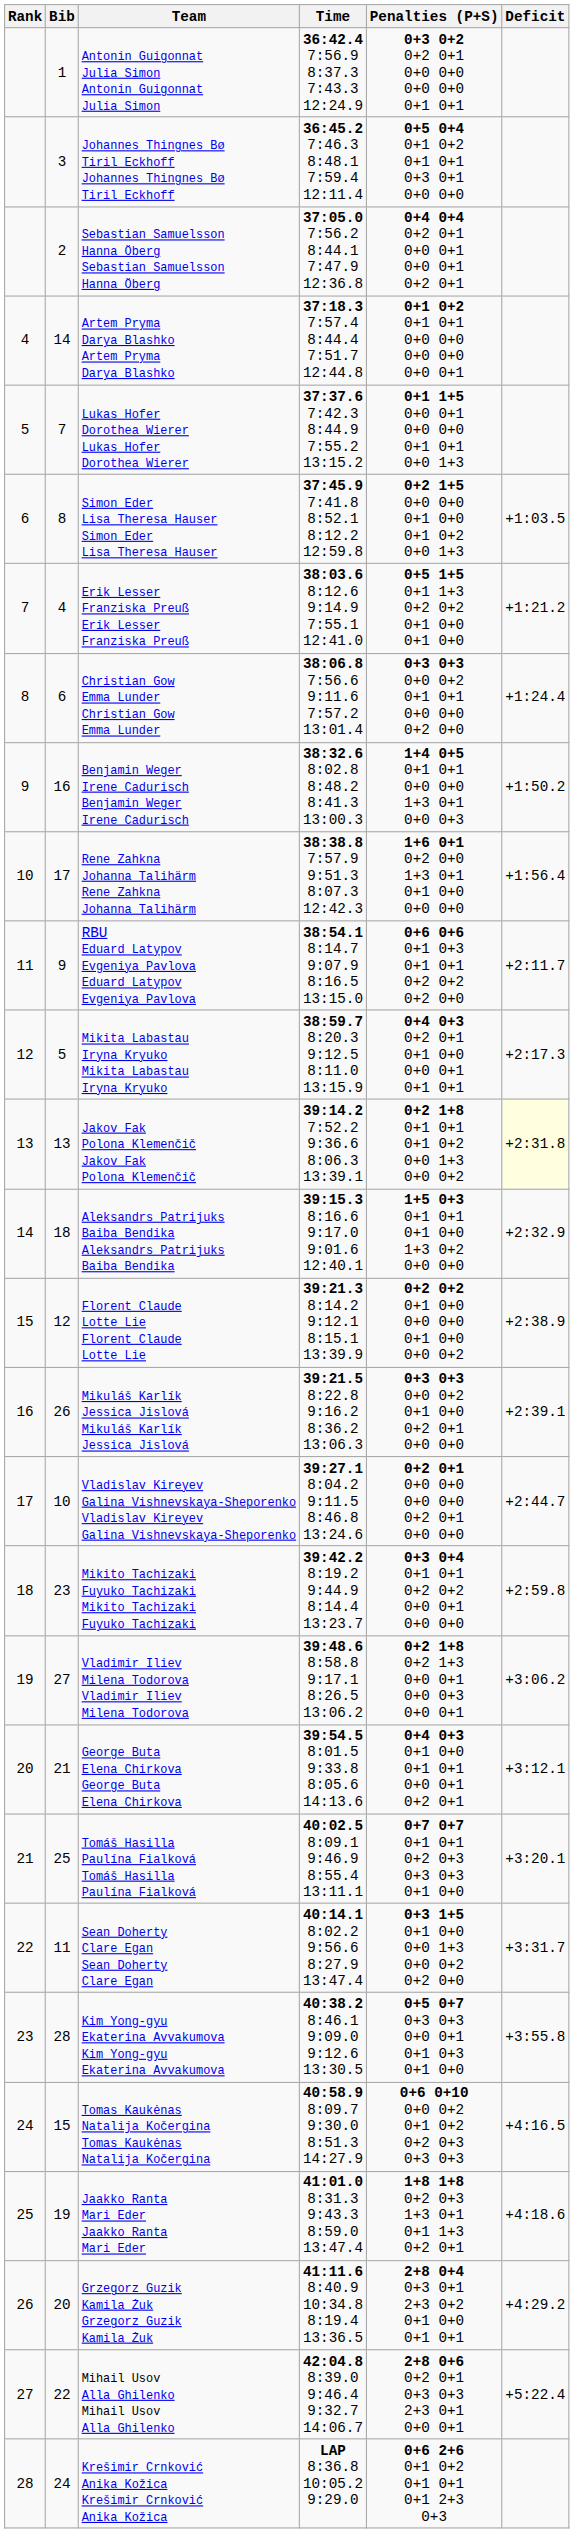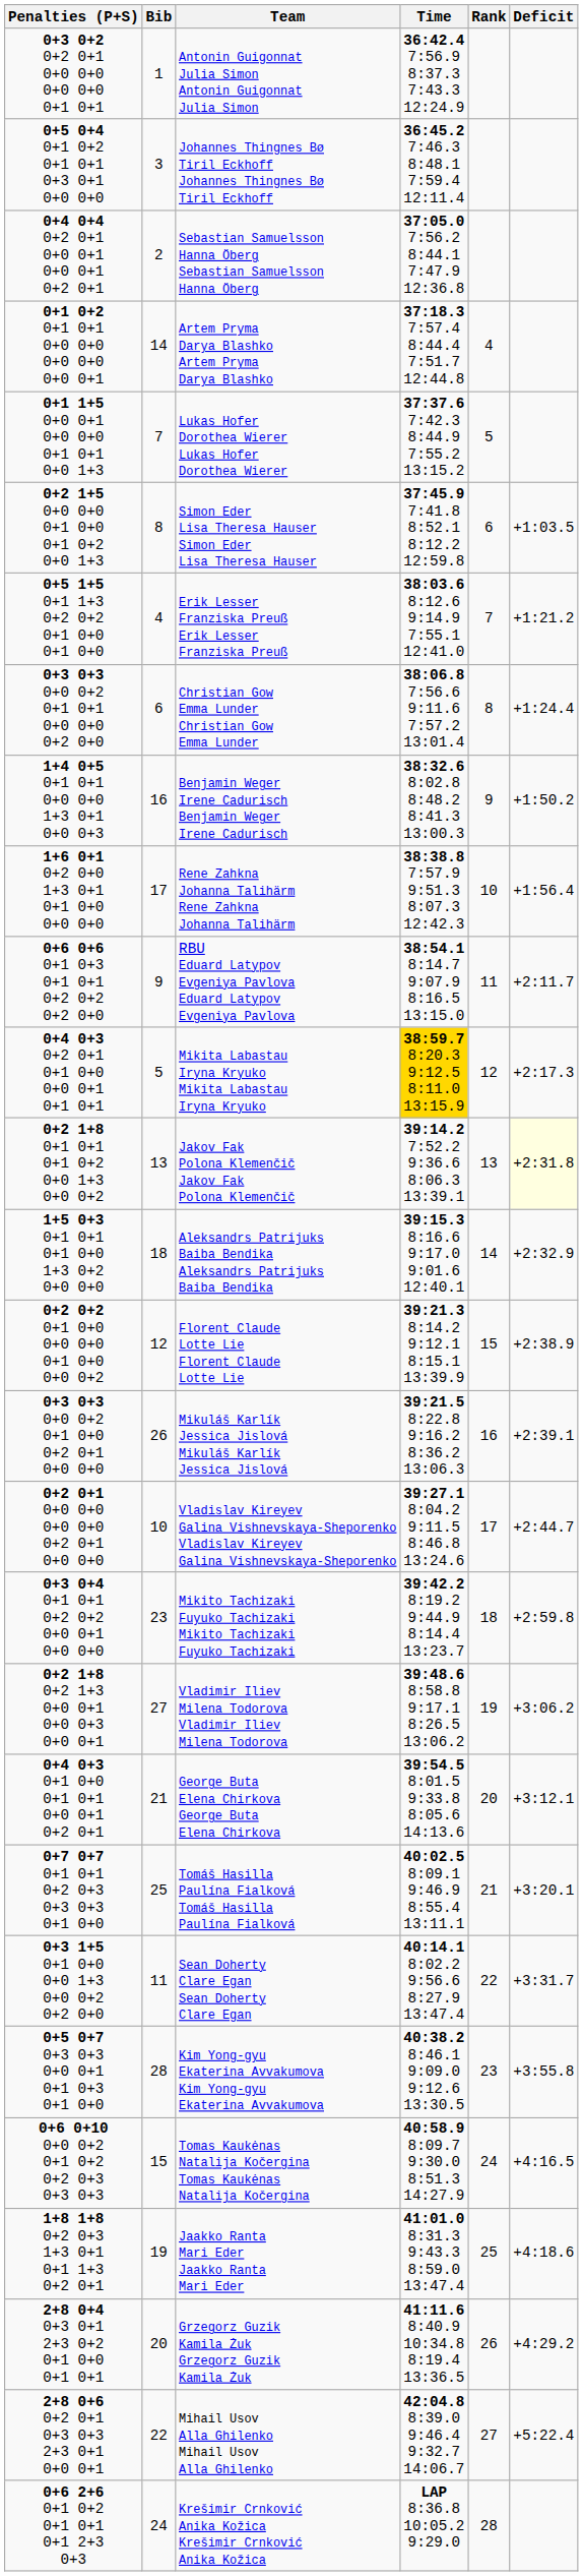columns swapped: Rank <-> Penalties (P+S)
Mikita Labastau Iryna Kryuko Mikita Labastau Iryna Kryuko | Time: no background -> gold background
